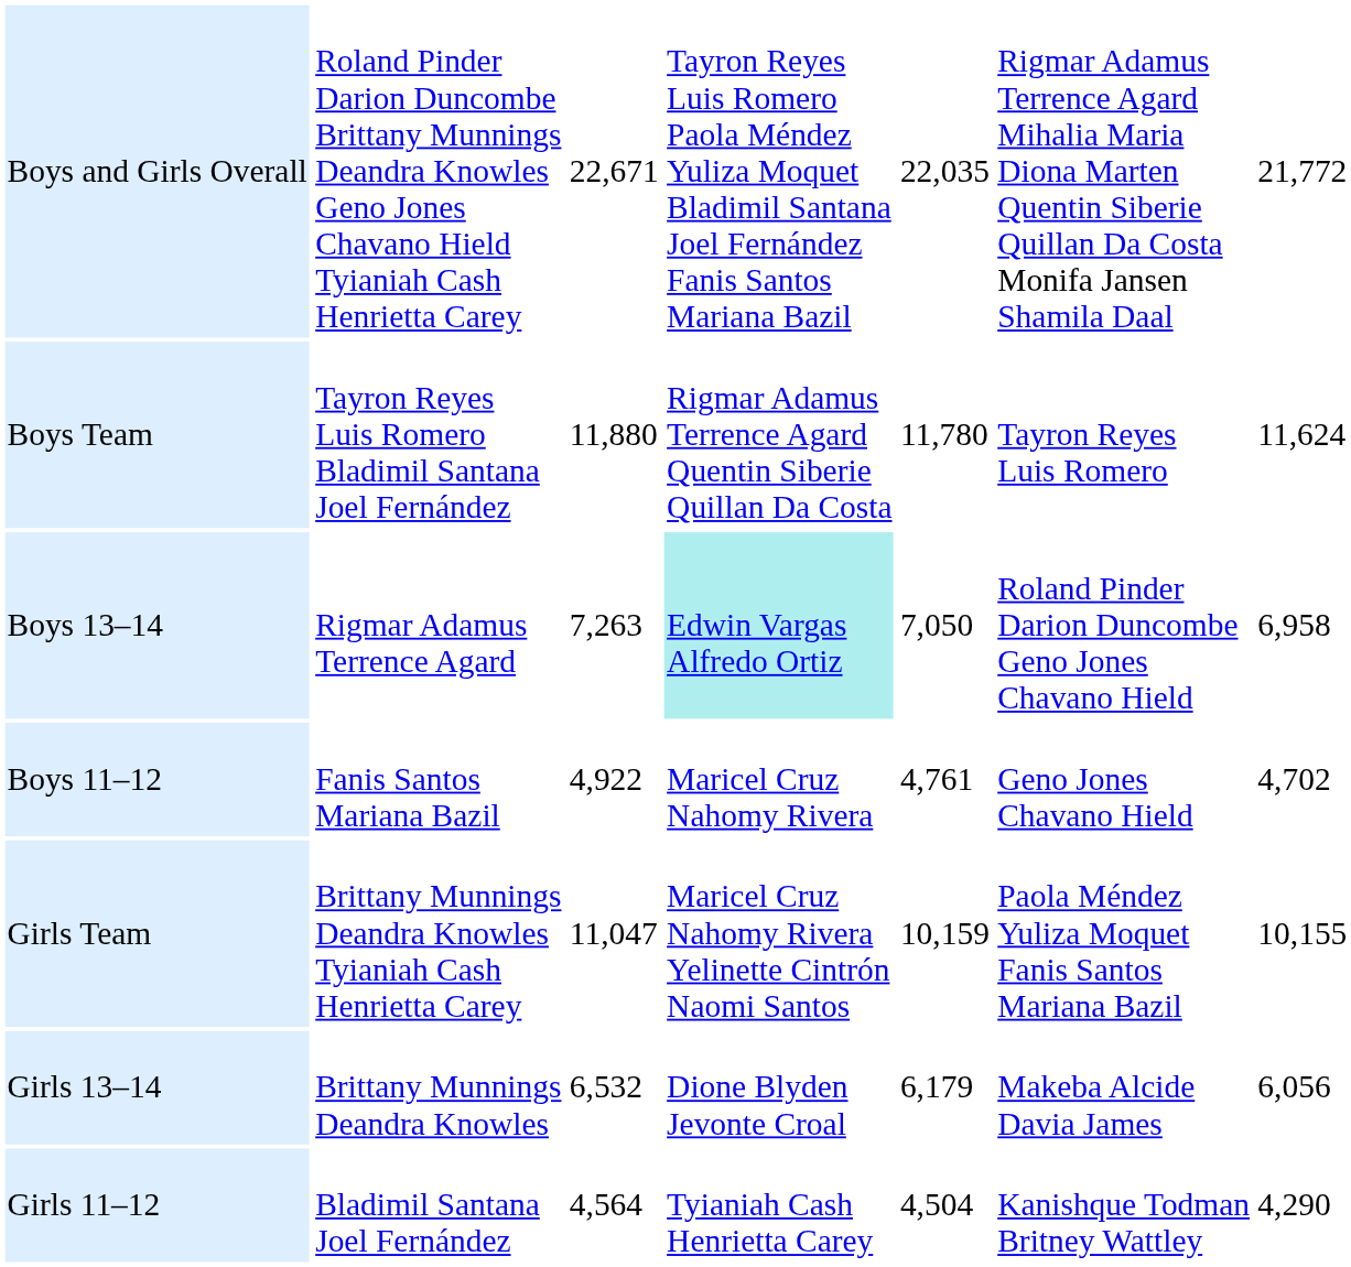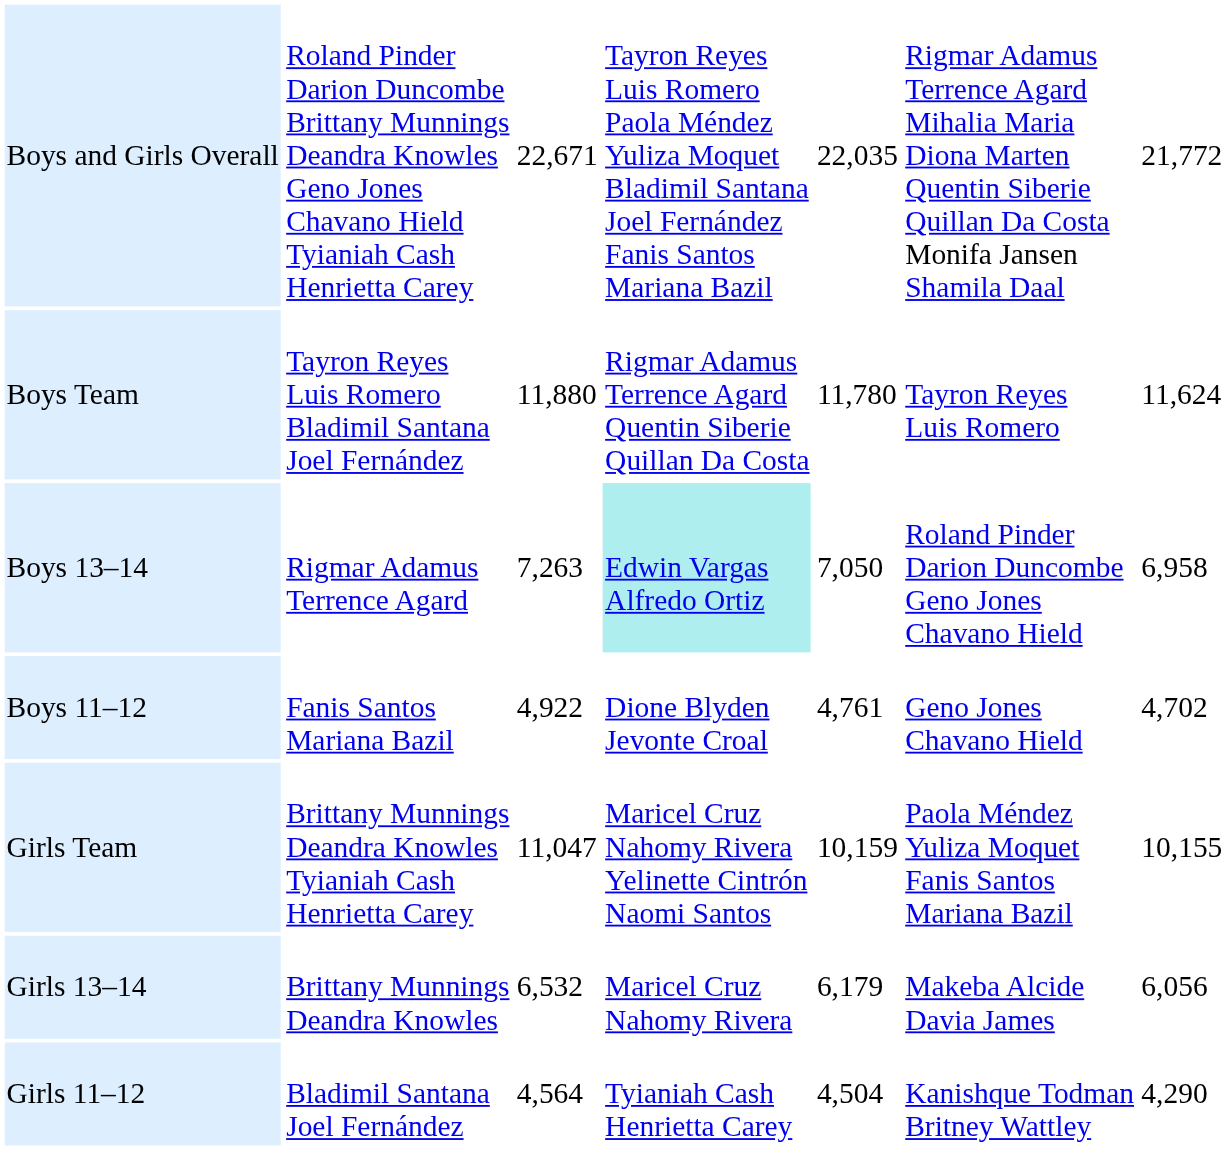Boys 11–12 | column 4: Maricel Cruz Nahomy Rivera -> Dione Blyden Jevonte Croal
Girls 13–14 | column 4: Dione Blyden Jevonte Croal -> Maricel Cruz Nahomy Rivera
